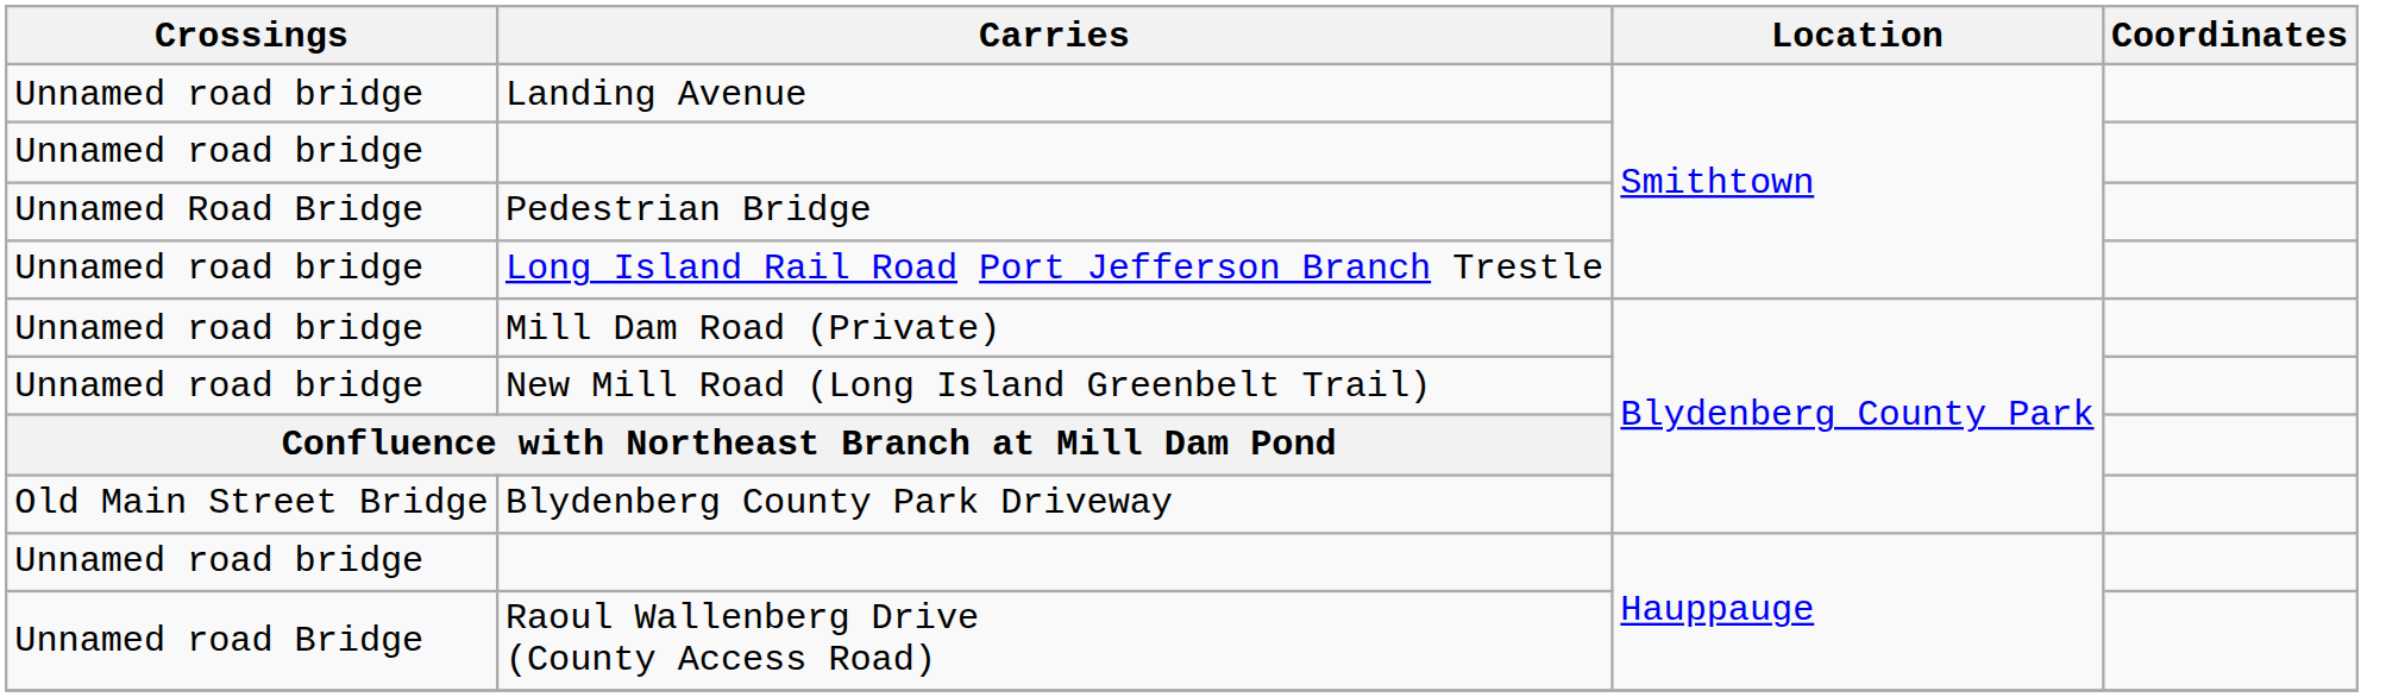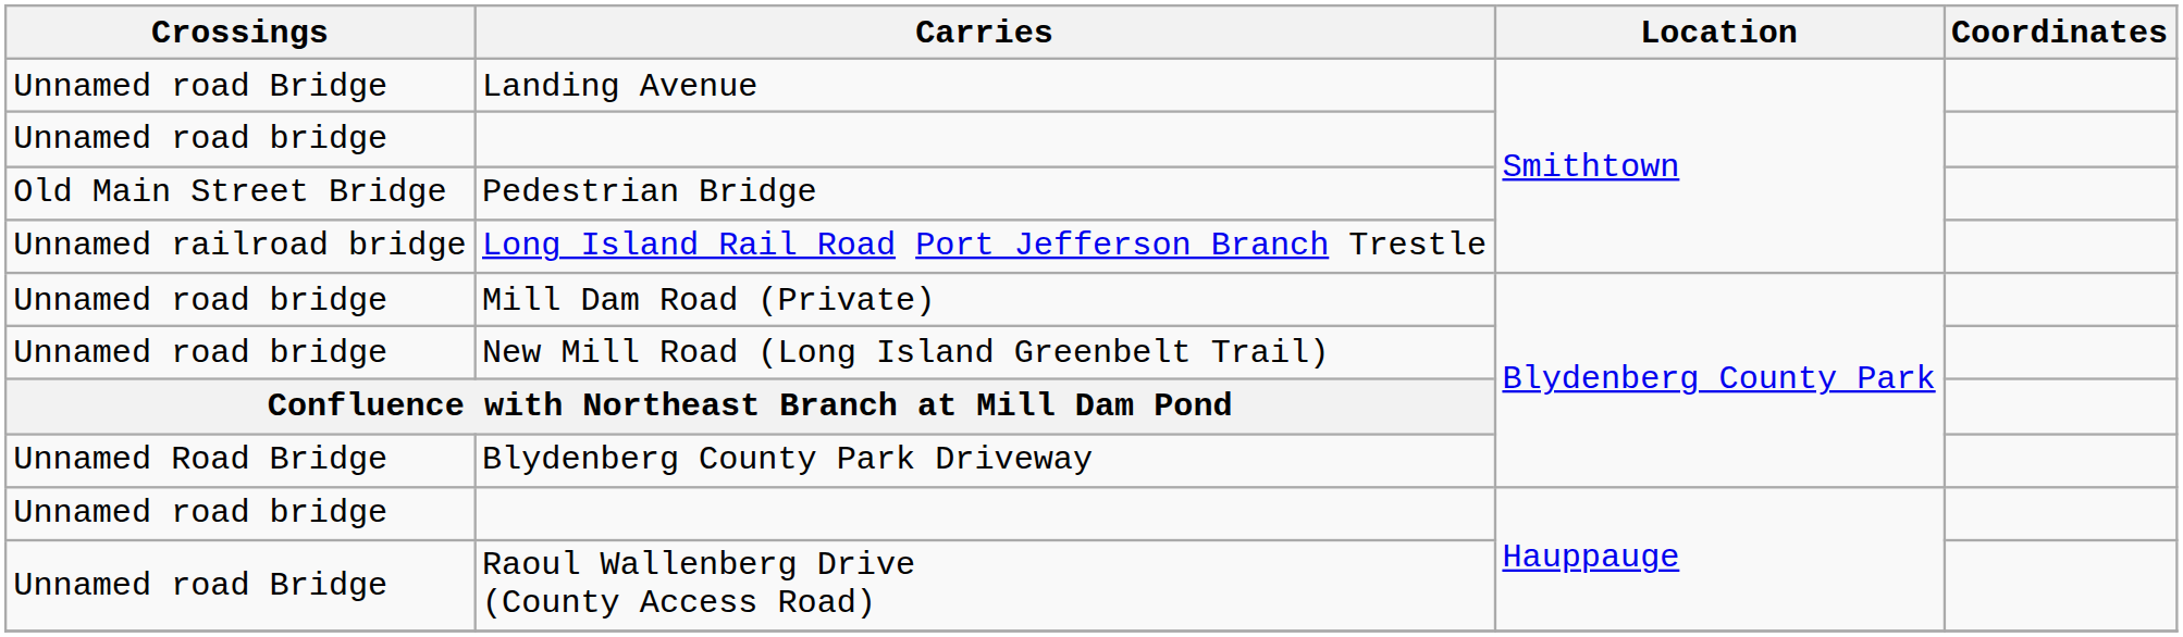Landing Avenue | Crossings: Unnamed road bridge -> Unnamed road Bridge
Pedestrian Bridge | Crossings: Unnamed Road Bridge -> Old Main Street Bridge
Long Island Rail Road Port Jefferson Branch Trestle | Crossings: Unnamed road bridge -> Unnamed railroad bridge
Blydenberg County Park Driveway | Crossings: Old Main Street Bridge -> Unnamed Road Bridge
